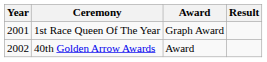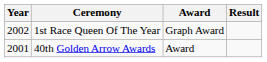1st Race Queen Of The Year | Year: 2001 -> 2002
40th Golden Arrow Awards | Year: 2002 -> 2001
